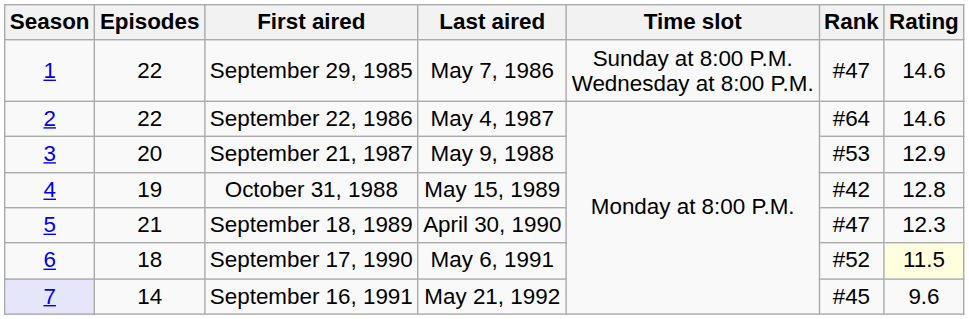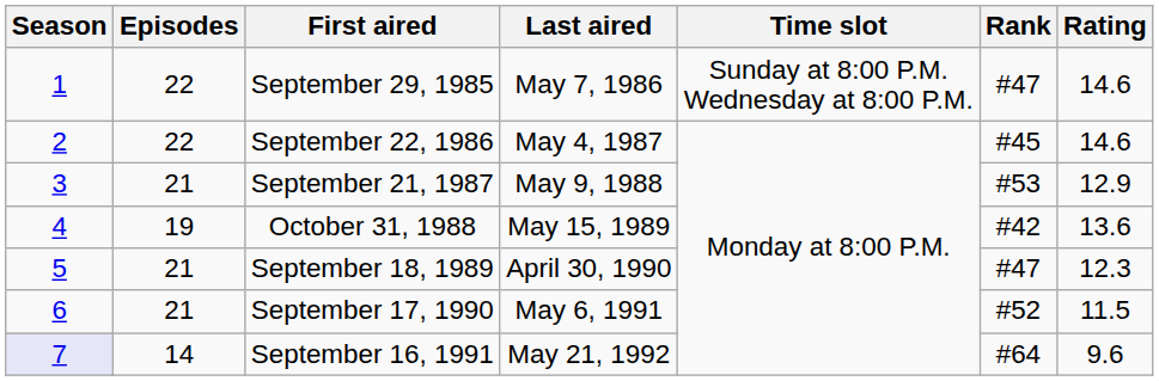September 22, 1986 | Rank: #64 -> #45
September 21, 1987 | Episodes: 20 -> 21
October 31, 1988 | Rating: 12.8 -> 13.6
September 17, 1990 | Episodes: 18 -> 21
September 17, 1990 | Rating: lightyellow background -> no background
September 16, 1991 | Rank: #45 -> #64
